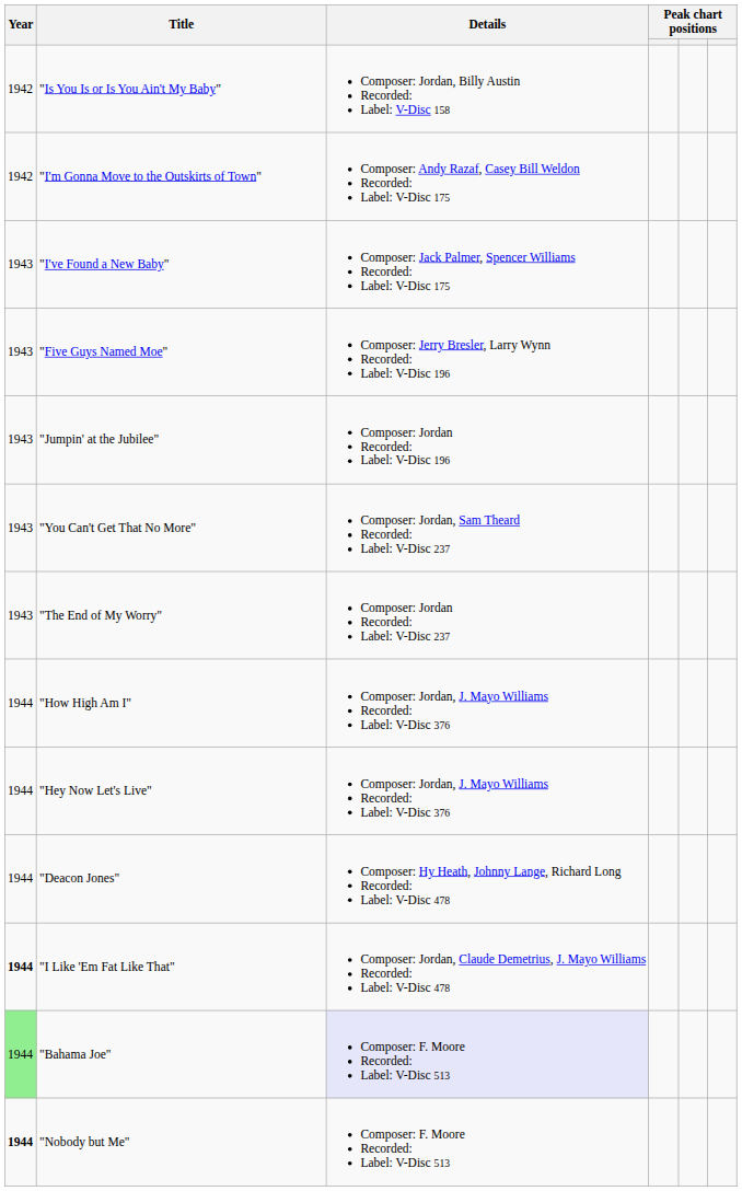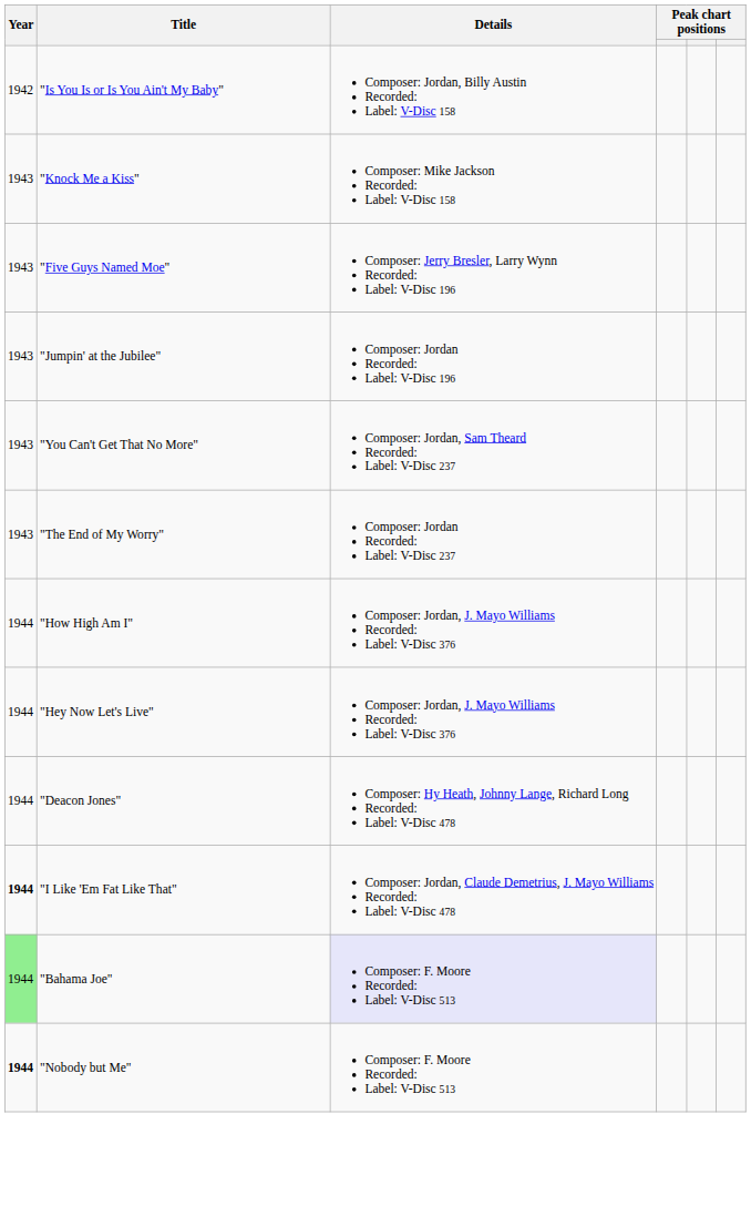+ row: 1943 | "Knock Me a Kiss" | Composer: Mike Jackson Recorded: Label: V-Disc 158
- row: 1942 | "I'm Gonna Move to the Outskirts of Town" | Composer: Andy Razaf, Casey Bill Weldon Recorded: Label: V-Disc 175
- row: 1943 | "I've Found a New Baby" | Composer: Jack Palmer, Spencer Williams Recorded: Label: V-Disc 175
